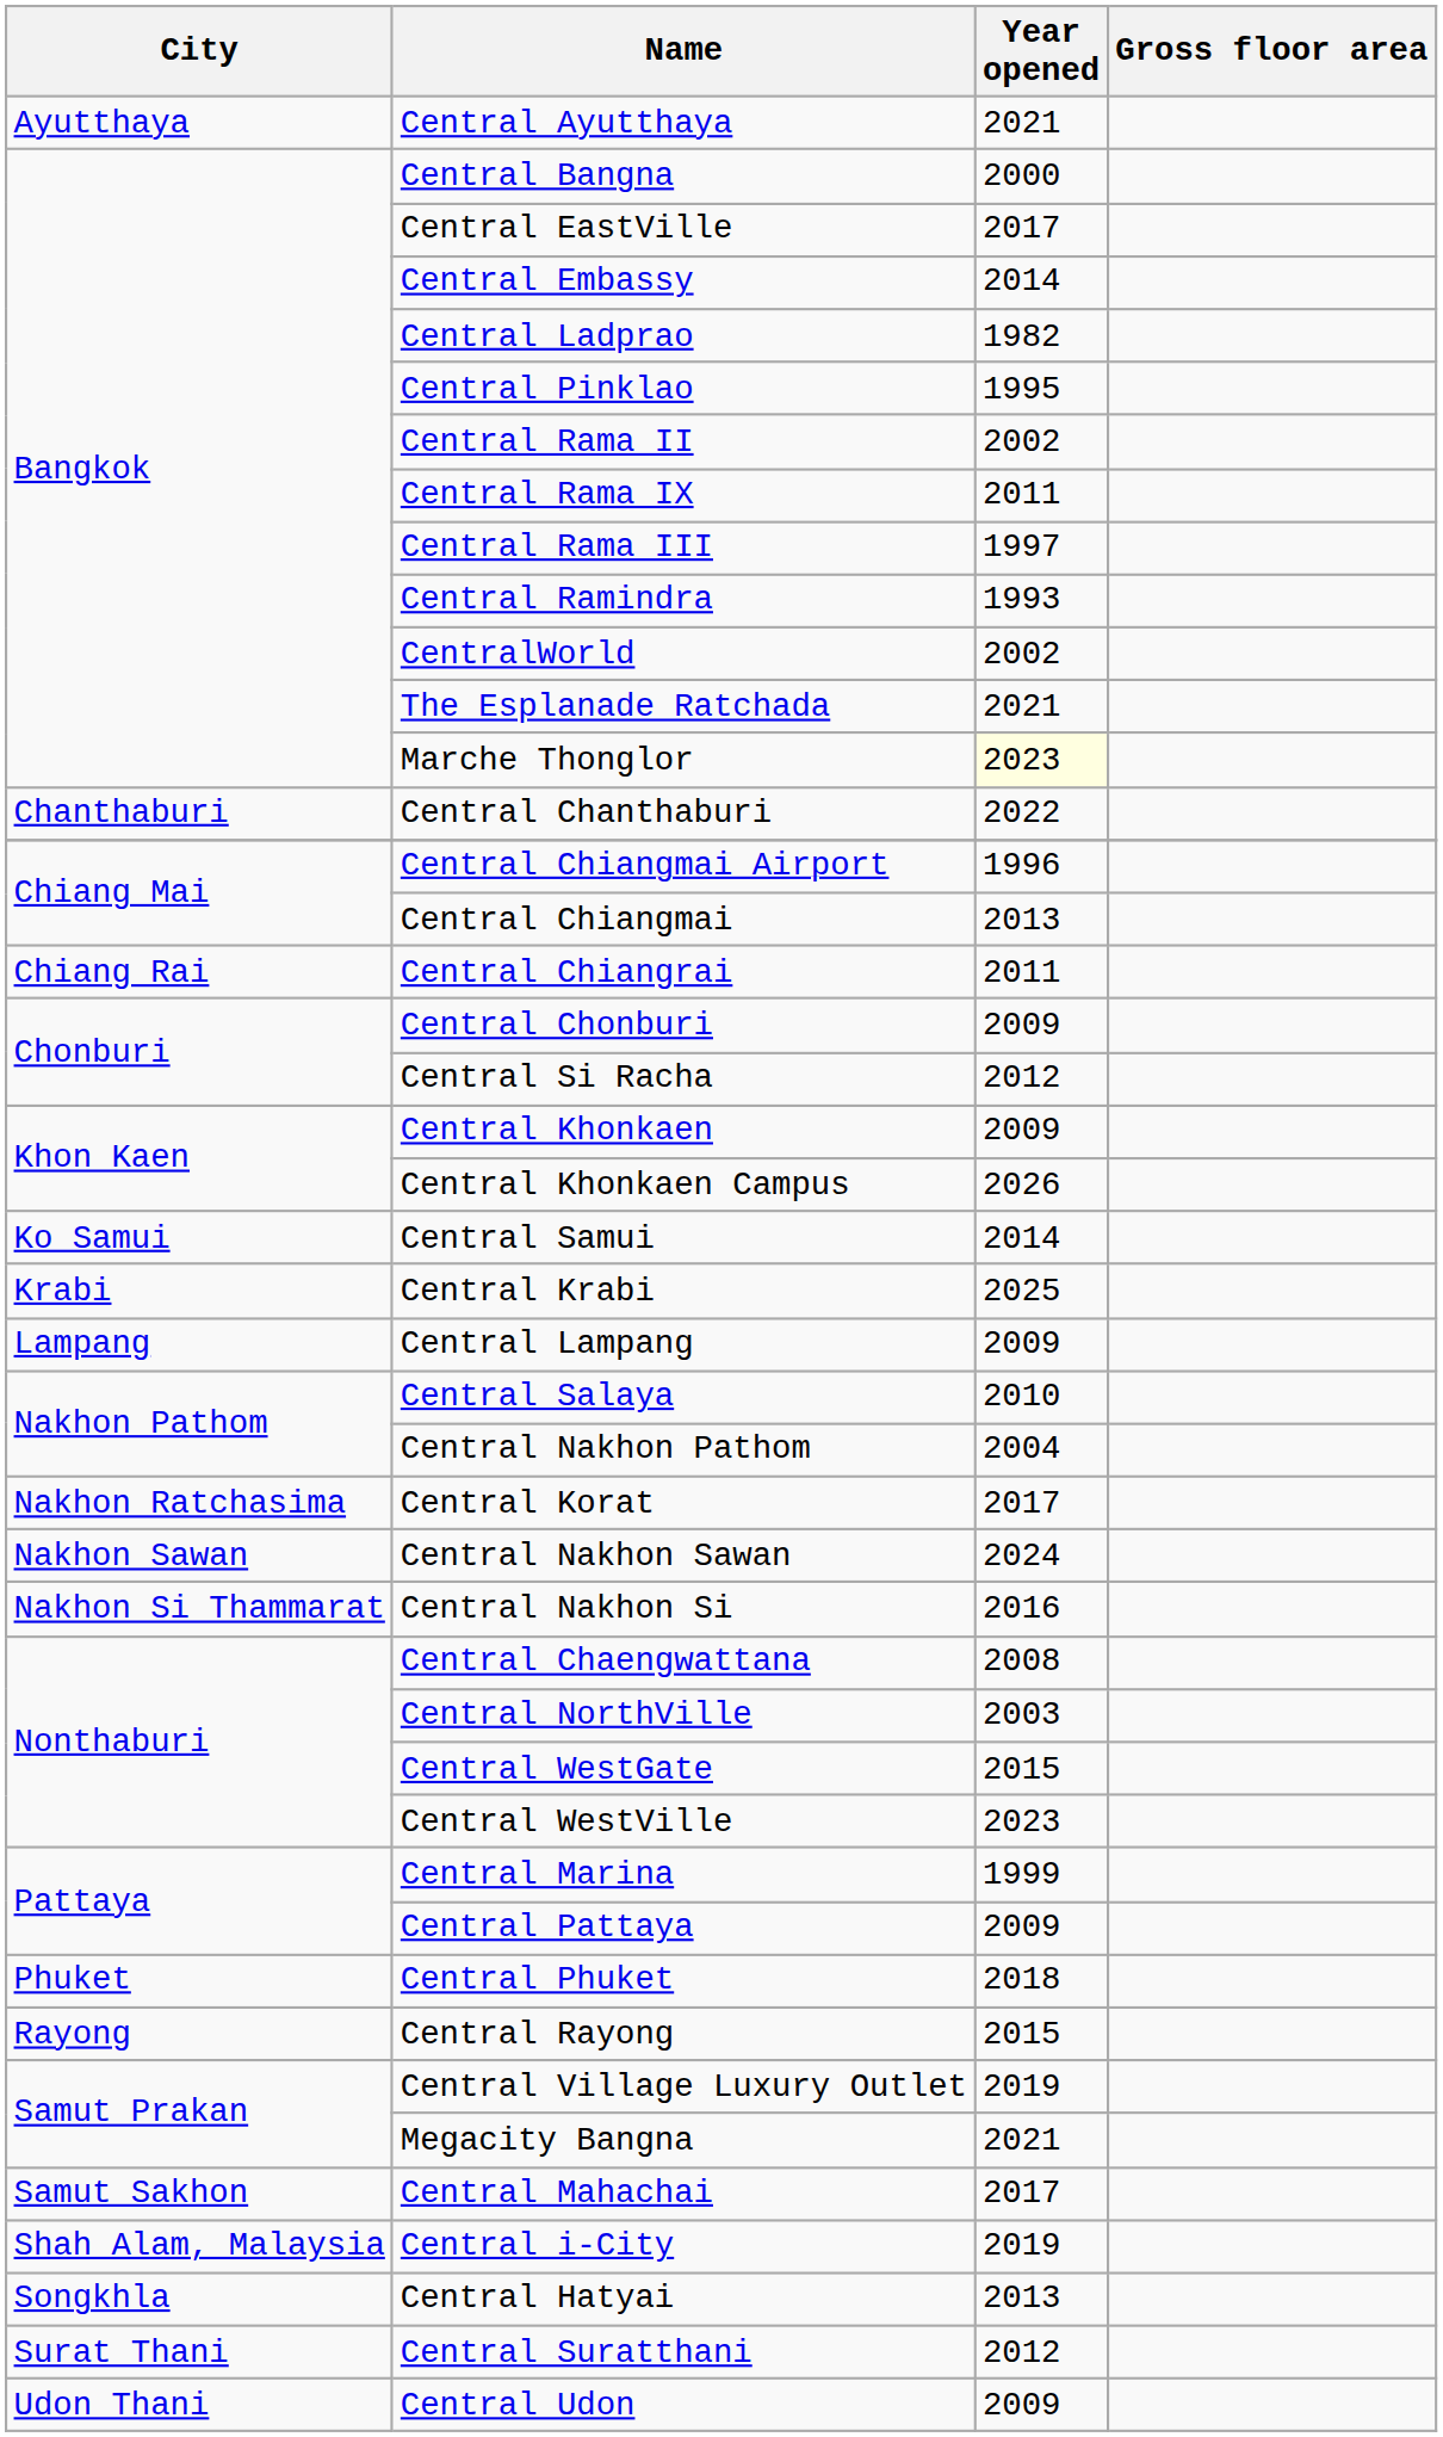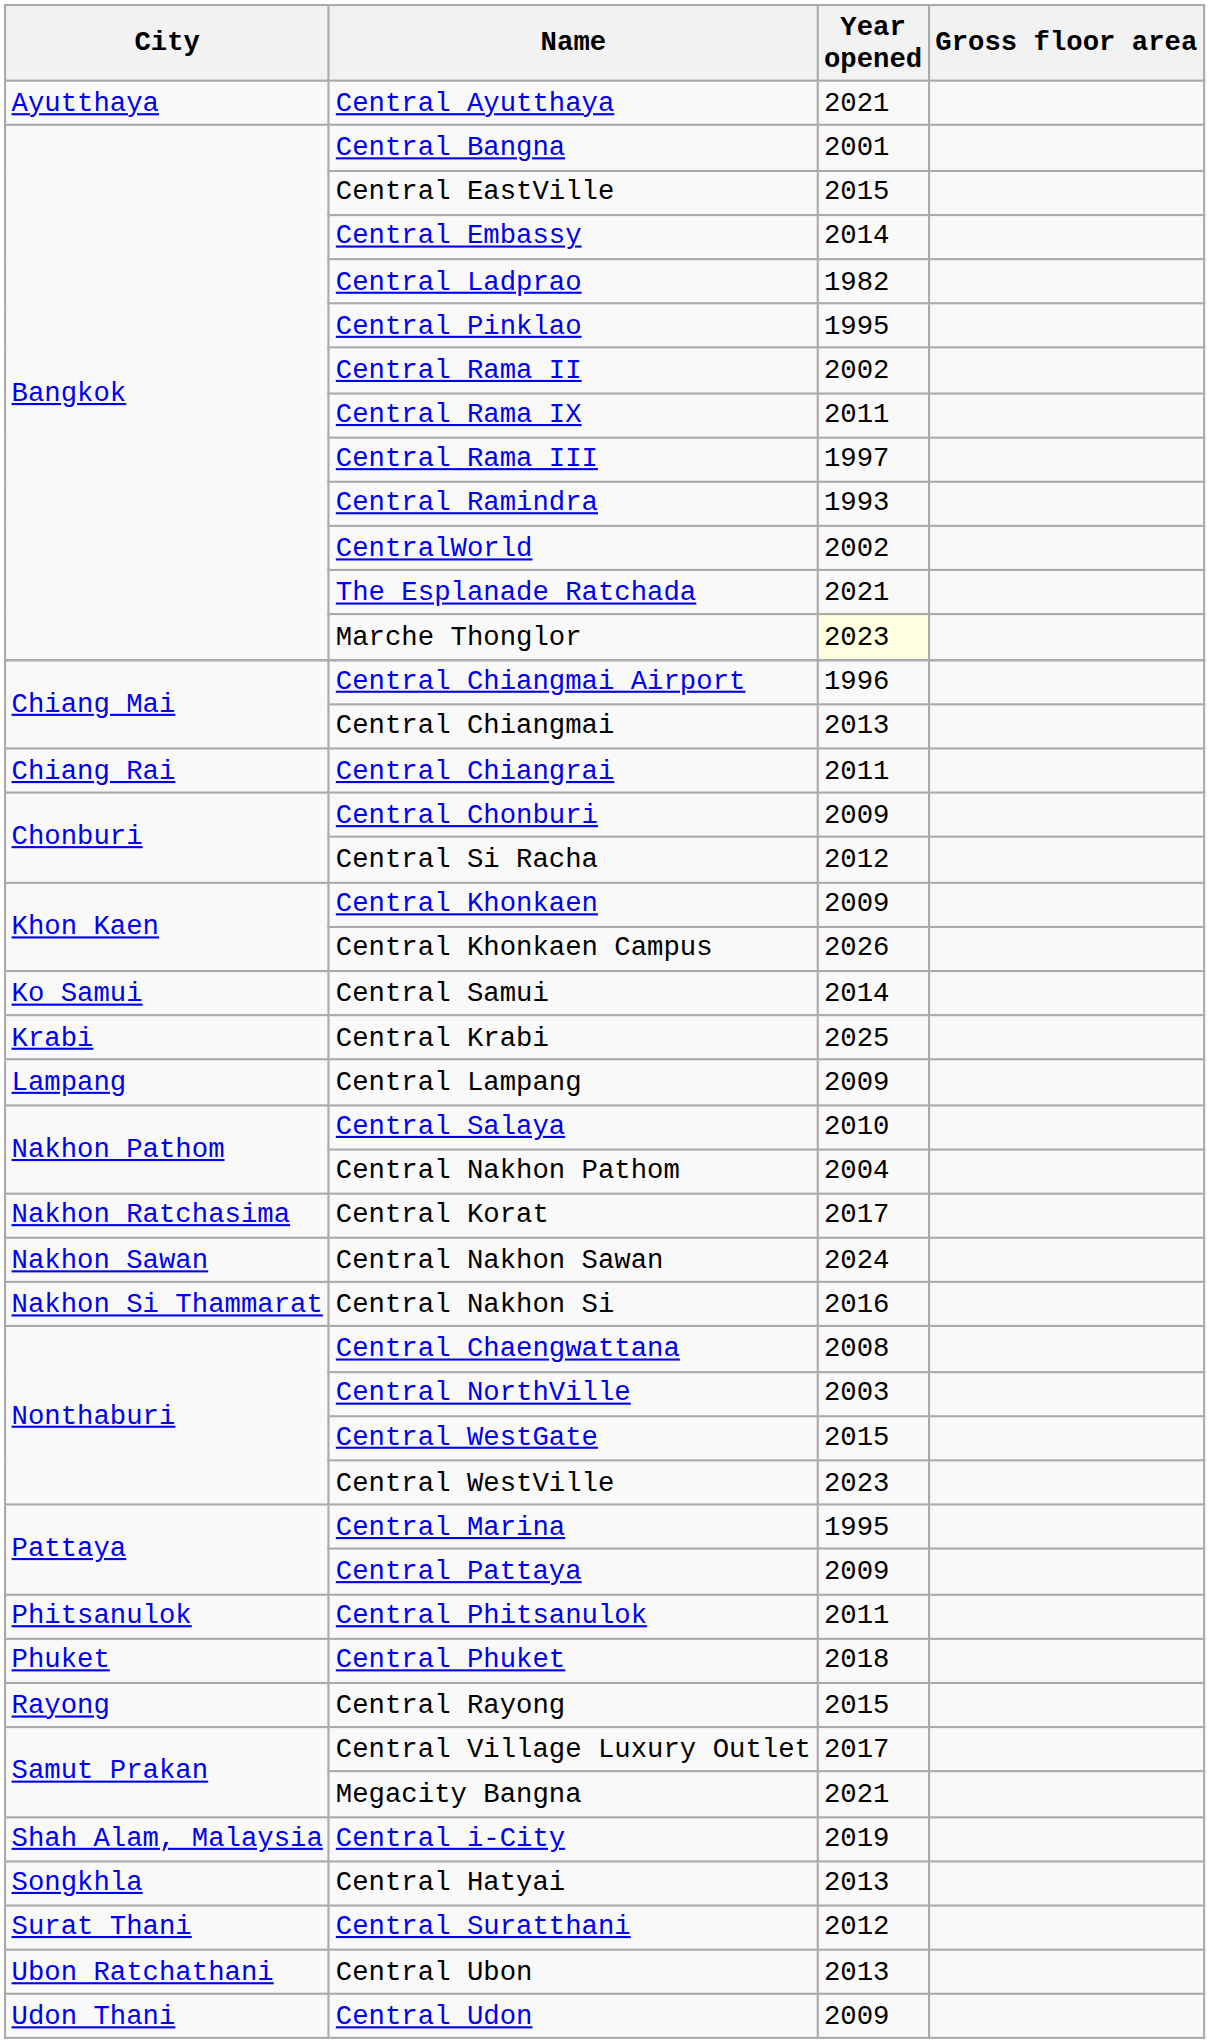Central Bangna | Year opened: 2000 -> 2001
Central EastVille | Year opened: 2017 -> 2015
- row: Chanthaburi | Central Chanthaburi | 2022
Central Marina | Year opened: 1999 -> 1995
+ row: Phitsanulok | Central Phitsanulok | 2011
Central Village Luxury Outlet | Year opened: 2019 -> 2017
- row: Samut Sakhon | Central Mahachai | 2017
+ row: Ubon Ratchathani | Central Ubon | 2013
